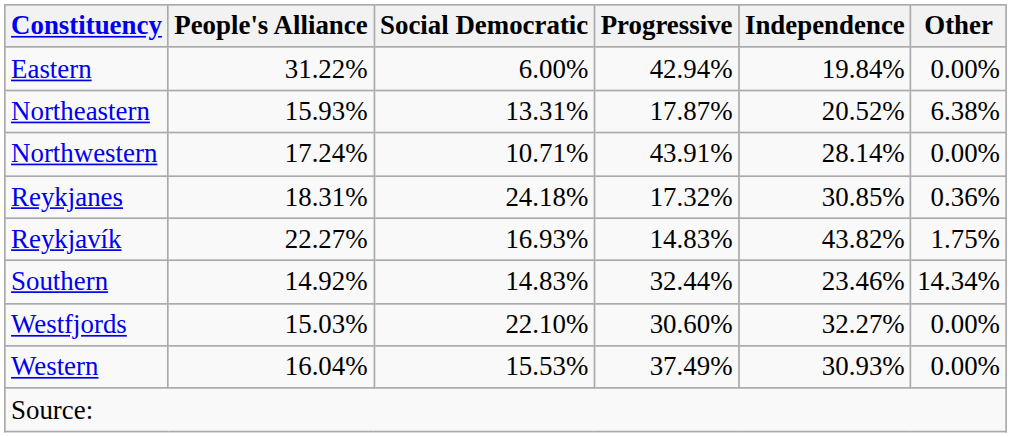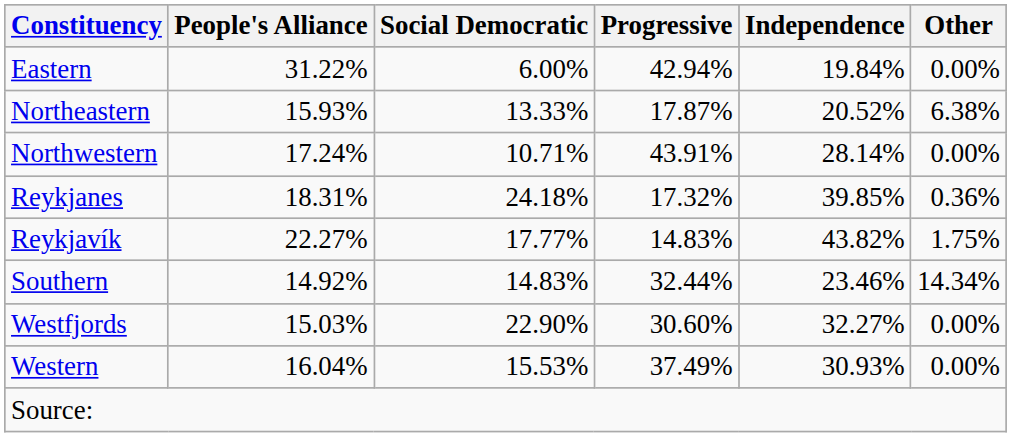Northeastern | Social Democratic: 13.31% -> 13.33%
Reykjanes | Independence: 30.85% -> 39.85%
Reykjavík | Social Democratic: 16.93% -> 17.77%
Westfjords | Social Democratic: 22.10% -> 22.90%
